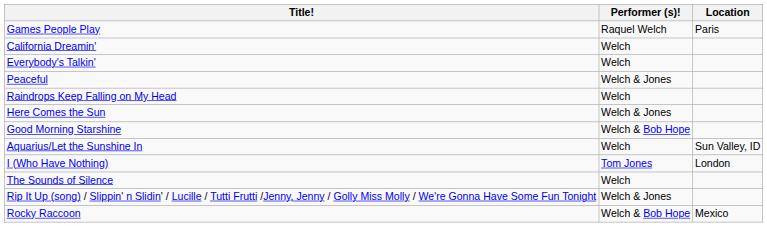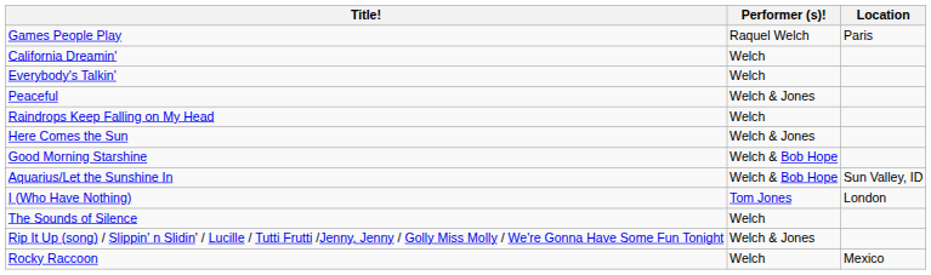Aquarius/Let the Sunshine In | Performer (s)!: Welch -> Welch & Bob Hope
Rocky Raccoon | Performer (s)!: Welch & Bob Hope -> Welch
